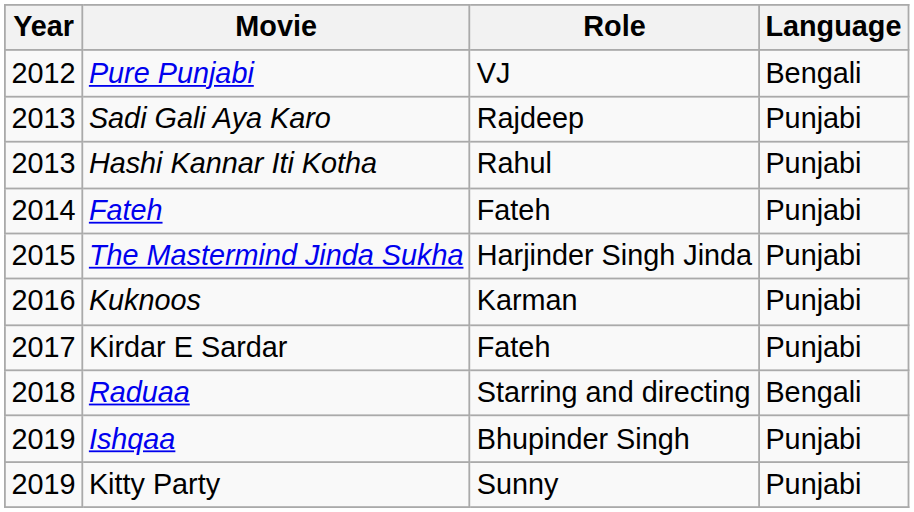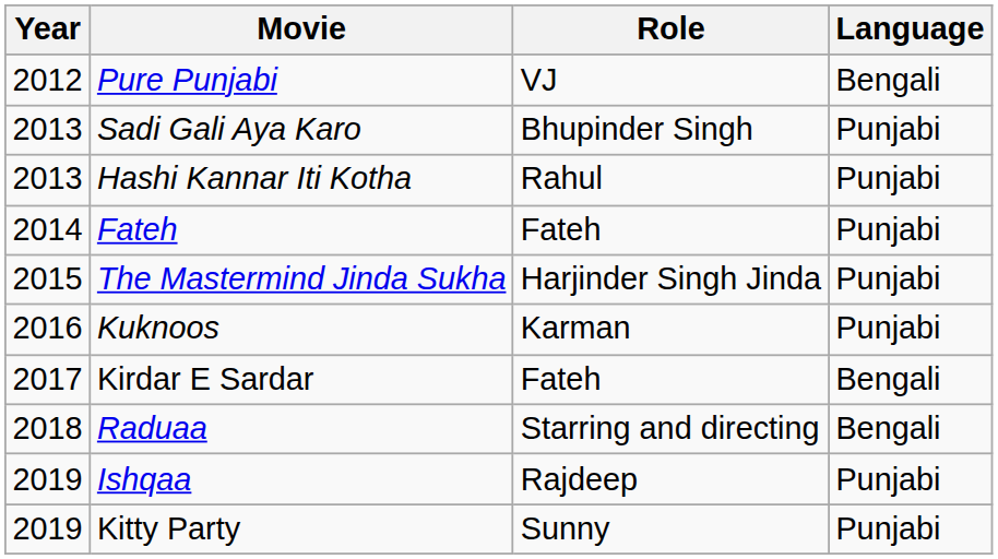Sadi Gali Aya Karo | Role: Rajdeep -> Bhupinder Singh
Kirdar E Sardar | Language: Punjabi -> Bengali
Ishqaa | Role: Bhupinder Singh -> Rajdeep
